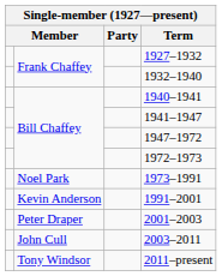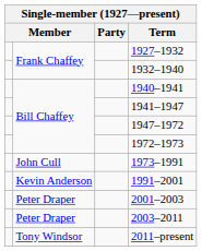1973–1991 | column 2: Noel Park -> John Cull
2003–2011 | column 2: John Cull -> Peter Draper
